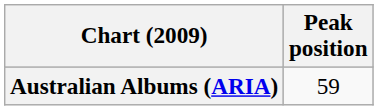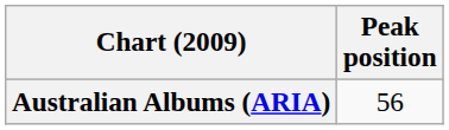Australian Albums (ARIA) | Peak position: 59 -> 56
